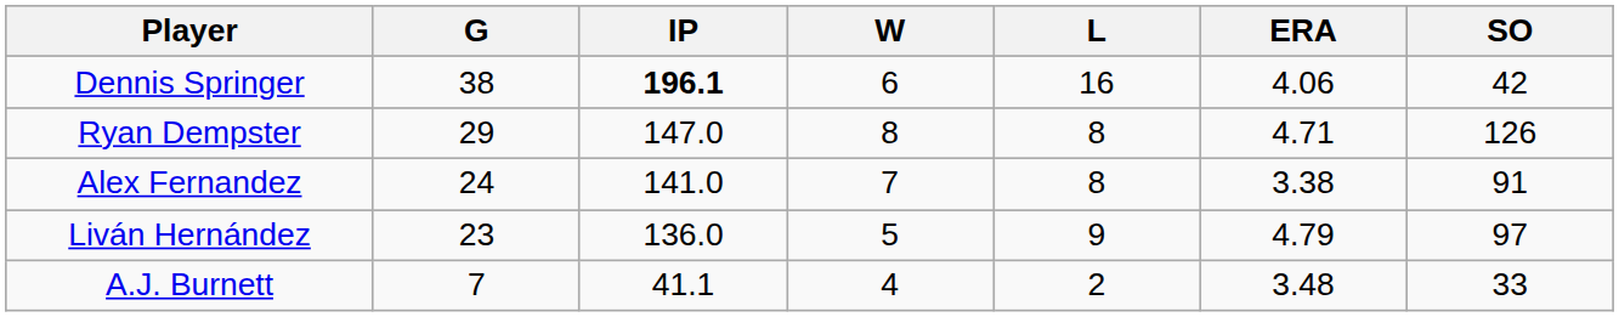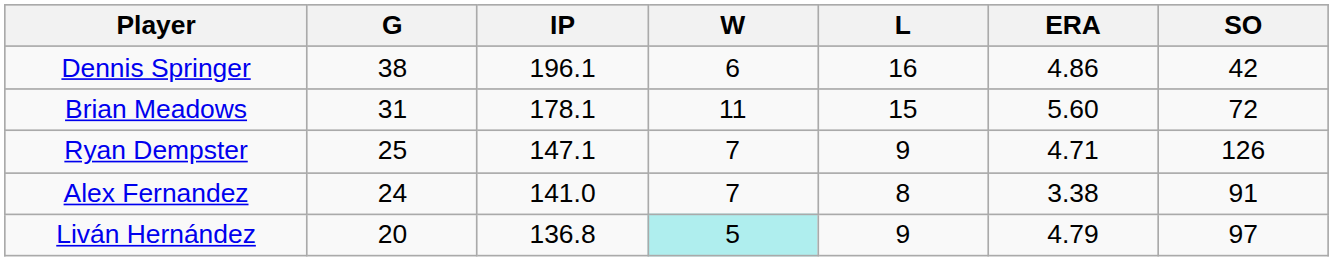Dennis Springer | IP: bold -> normal
Dennis Springer | ERA: 4.06 -> 4.86
+ row: Brian Meadows | 31 | 178.1 | 11 | 15 | 5.60 | 72
Ryan Dempster | G: 29 -> 25
Ryan Dempster | IP: 147.0 -> 147.1
Ryan Dempster | W: 8 -> 7
Ryan Dempster | L: 8 -> 9
Liván Hernández | G: 23 -> 20
Liván Hernández | IP: 136.0 -> 136.8
Liván Hernández | W: no background -> paleturquoise background
- row: A.J. Burnett | 7 | 41.1 | 4 | 2 | 3.48 | 33
